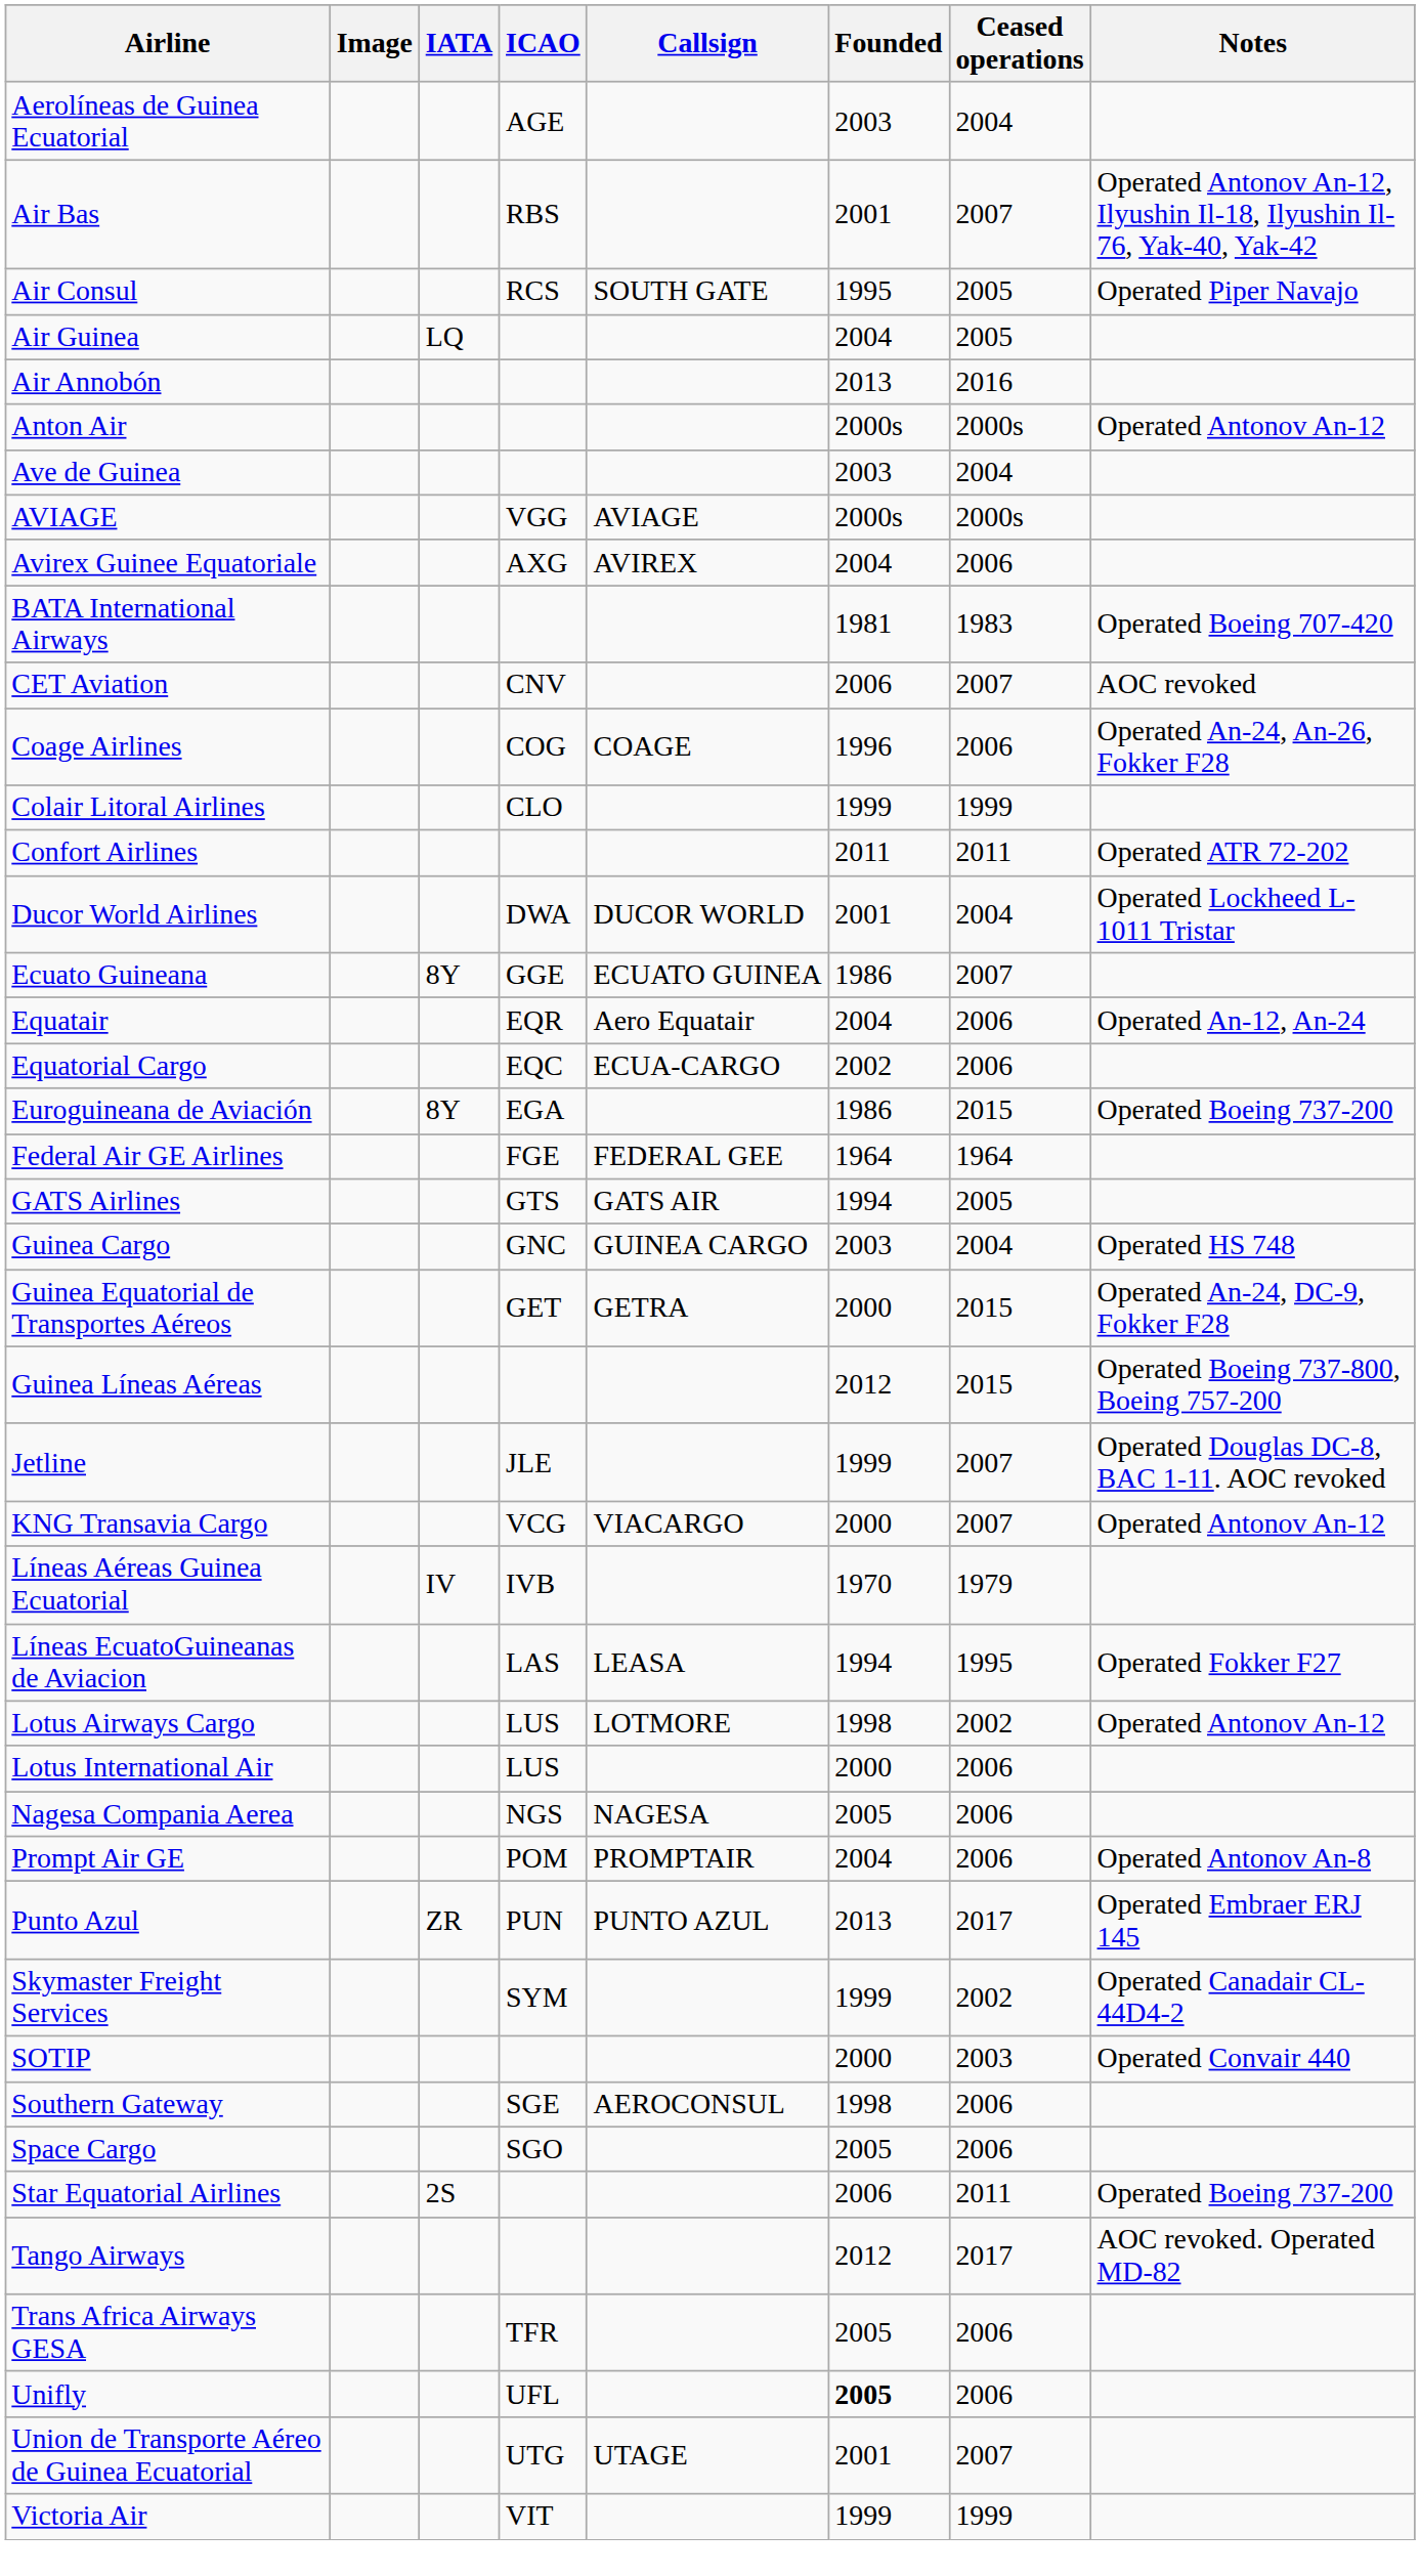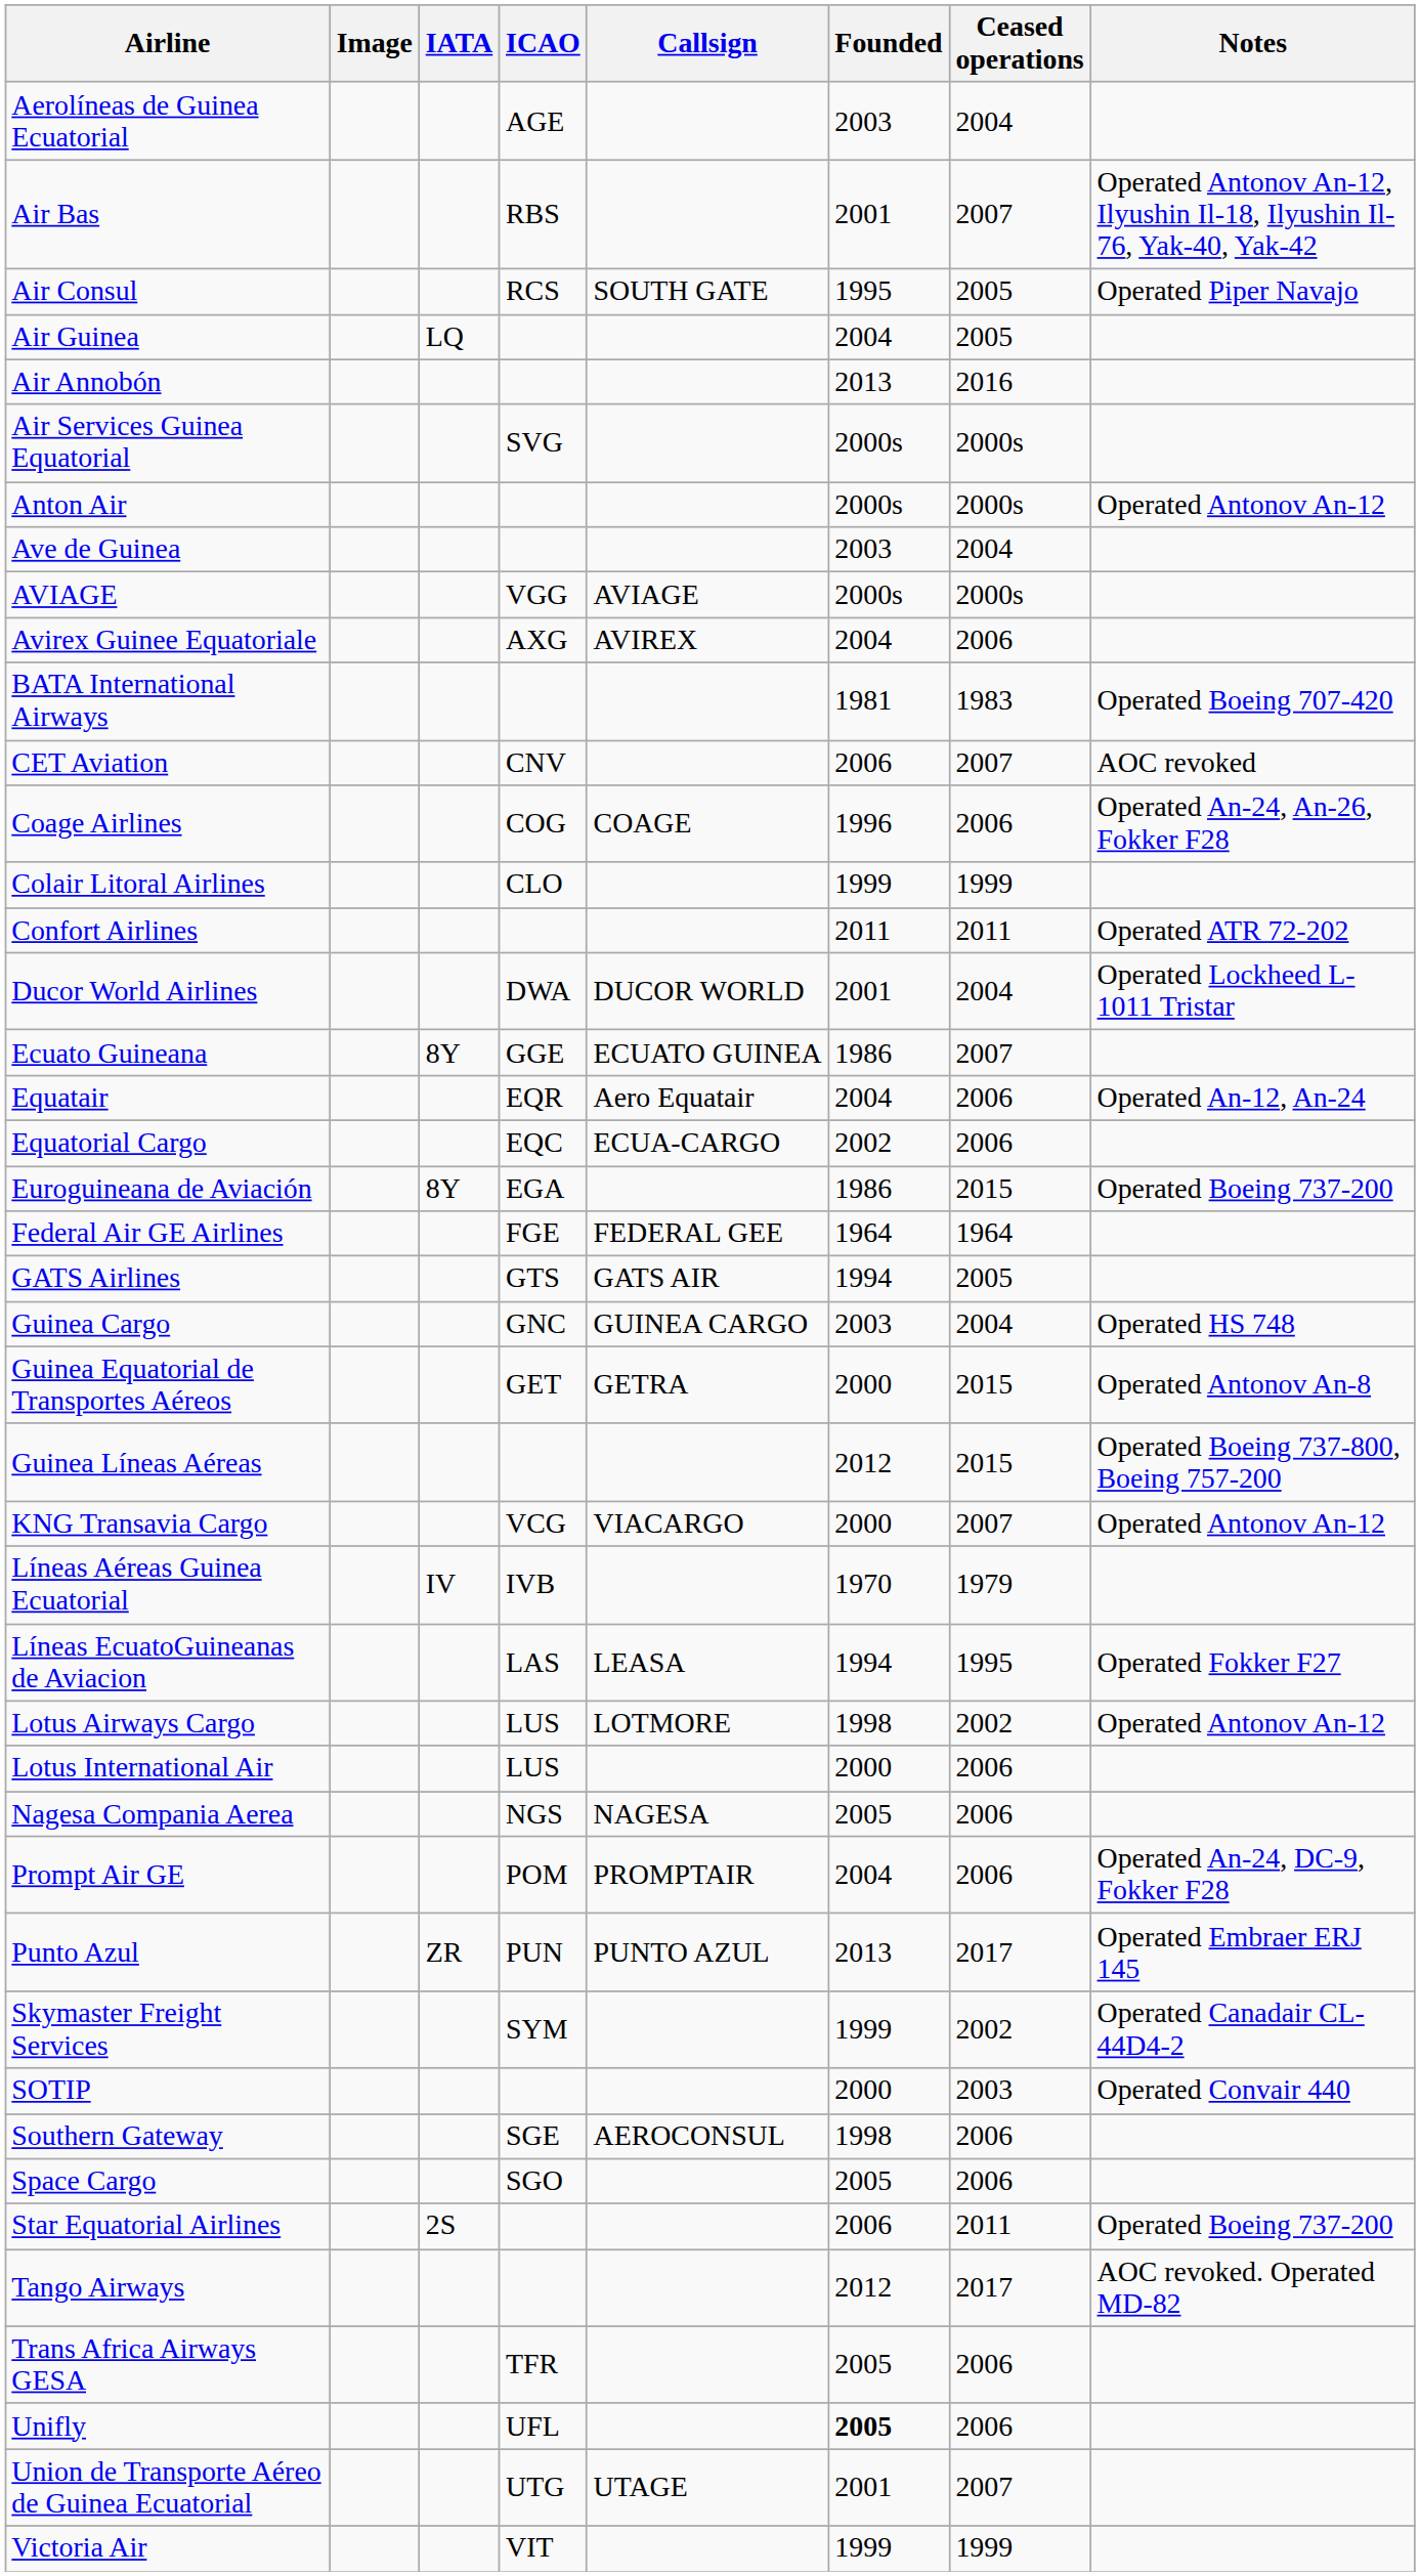+ row: Air Services Guinea Equatorial | SVG | 2000s | 2000s
Guinea Equatorial de Transportes Aéreos | Notes: Operated An-24, DC-9, Fokker F28 -> Operated Antonov An-8
- row: Jetline | JLE | 1999 | 2007 | Operated Douglas DC-8, BAC 1-11. AOC revoked
Prompt Air GE | Notes: Operated Antonov An-8 -> Operated An-24, DC-9, Fokker F28
